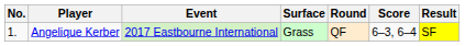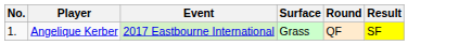- column: Score | 6–3, 6–4
